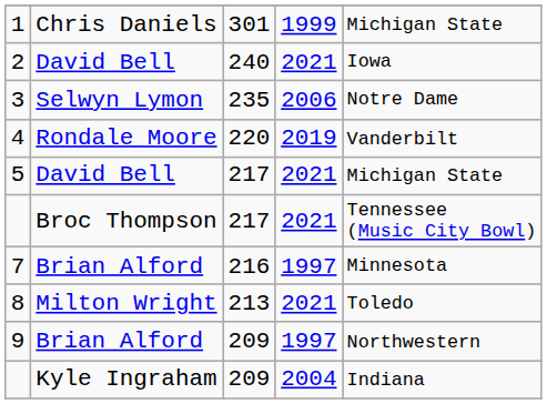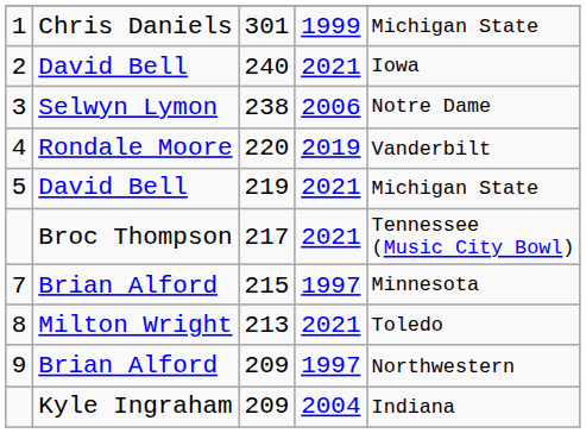3 | column 3: 235 -> 238
5 | column 3: 217 -> 219
7 | column 3: 216 -> 215
